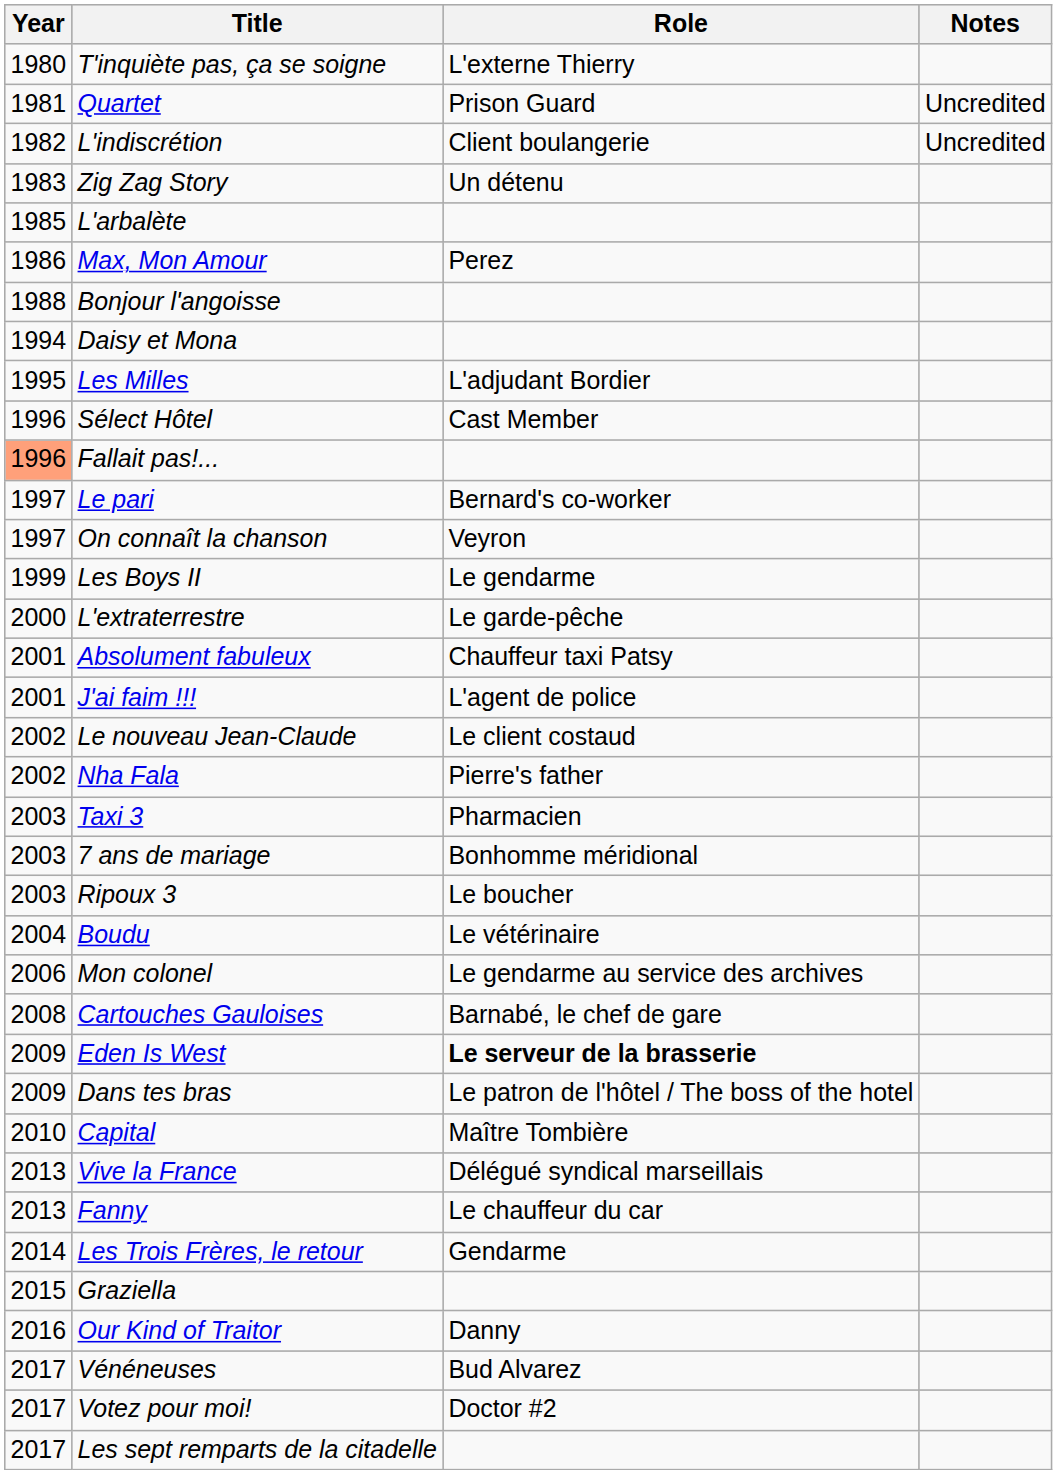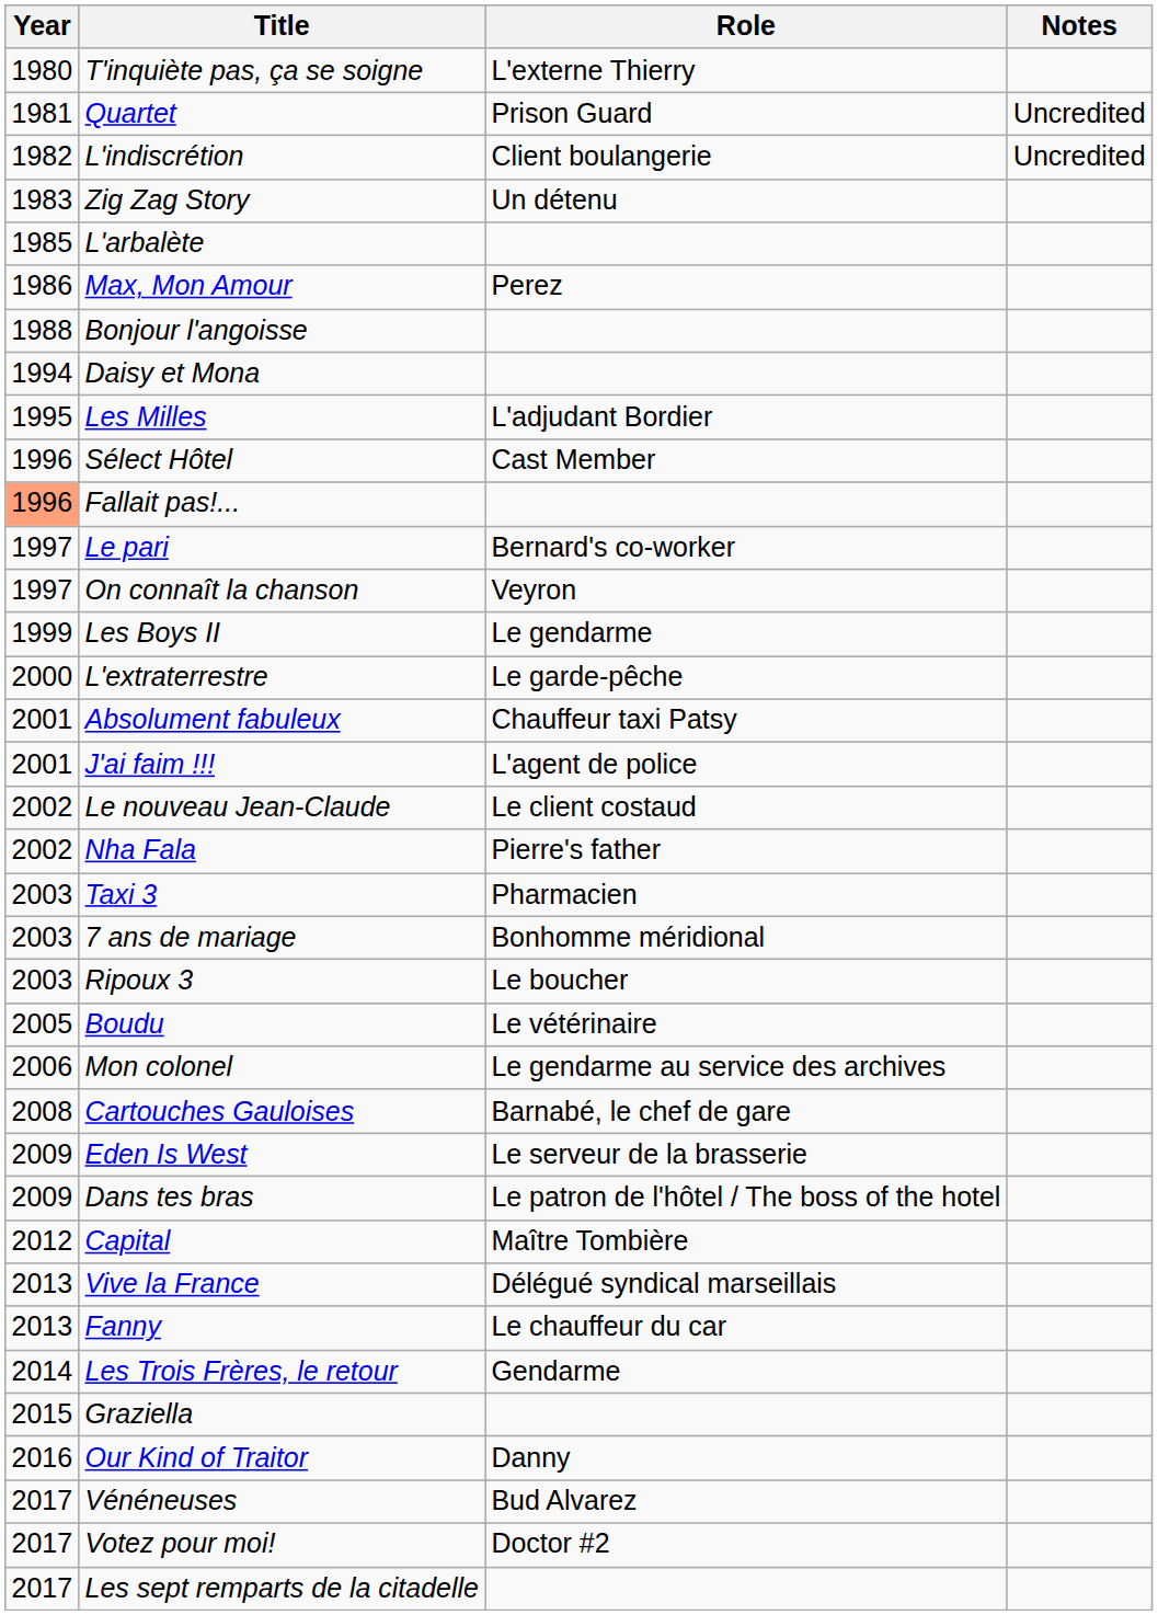Boudu | Year: 2004 -> 2005
Eden Is West | Role: bold -> normal
Capital | Year: 2010 -> 2012
